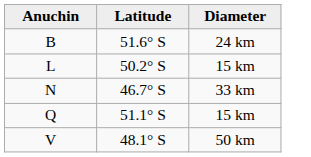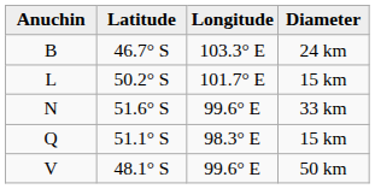+ column: Longitude | 103.3° E | 101.7° E | 99.6° E | 98.3° E | 99.6° E
B | Latitude: 51.6° S -> 46.7° S
N | Latitude: 46.7° S -> 51.6° S
